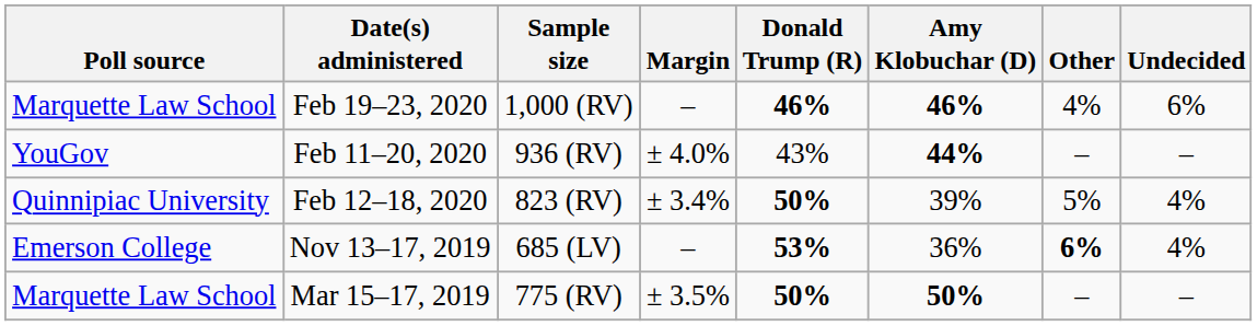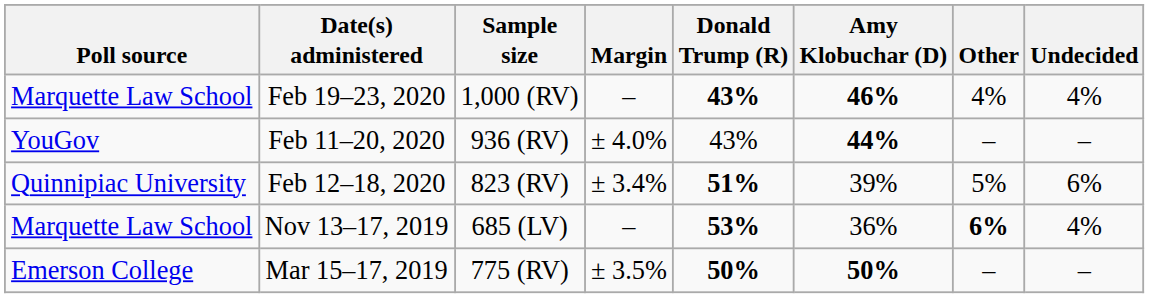Feb 19–23, 2020 | Donald Trump (R): 46% -> 43%
Feb 19–23, 2020 | Undecided: 6% -> 4%
Feb 12–18, 2020 | Donald Trump (R): 50% -> 51%
Feb 12–18, 2020 | Undecided: 4% -> 6%
Nov 13–17, 2019 | Poll source: Emerson College -> Marquette Law School
Mar 15–17, 2019 | Poll source: Marquette Law School -> Emerson College
